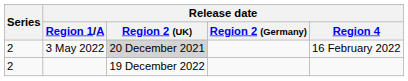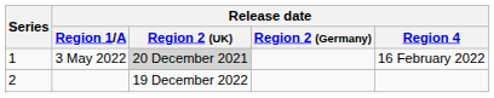3 May 2022 | Series: 2 -> 1
